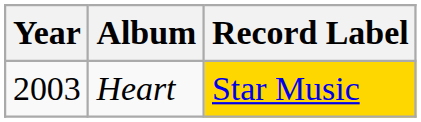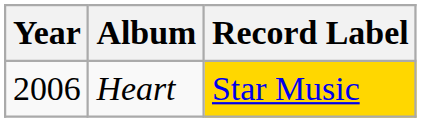Heart | Year: 2003 -> 2006
